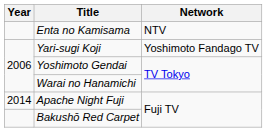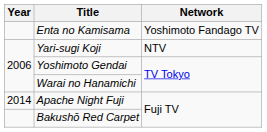Enta no Kamisama | Network: NTV -> Yoshimoto Fandago TV
Yari-sugi Koji | Network: Yoshimoto Fandago TV -> NTV
